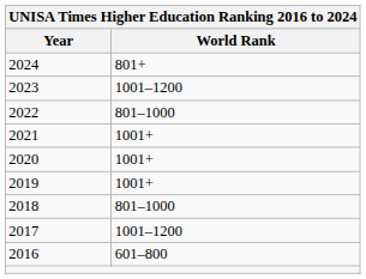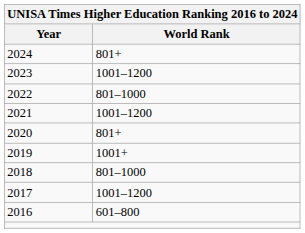2021 | World Rank: 1001+ -> 1001–1200
2020 | World Rank: 1001+ -> 801+
